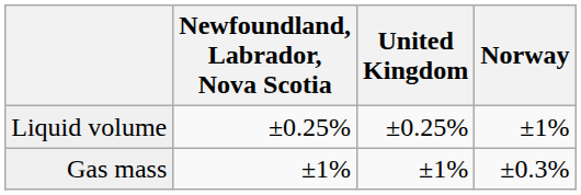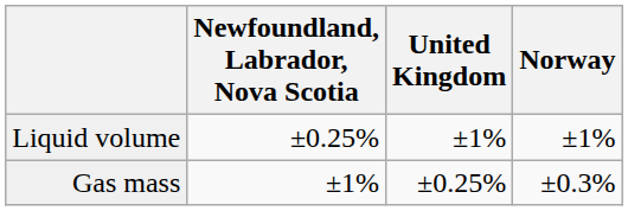Liquid volume | United Kingdom: ±0.25% -> ±1%
Gas mass | United Kingdom: ±1% -> ±0.25%
